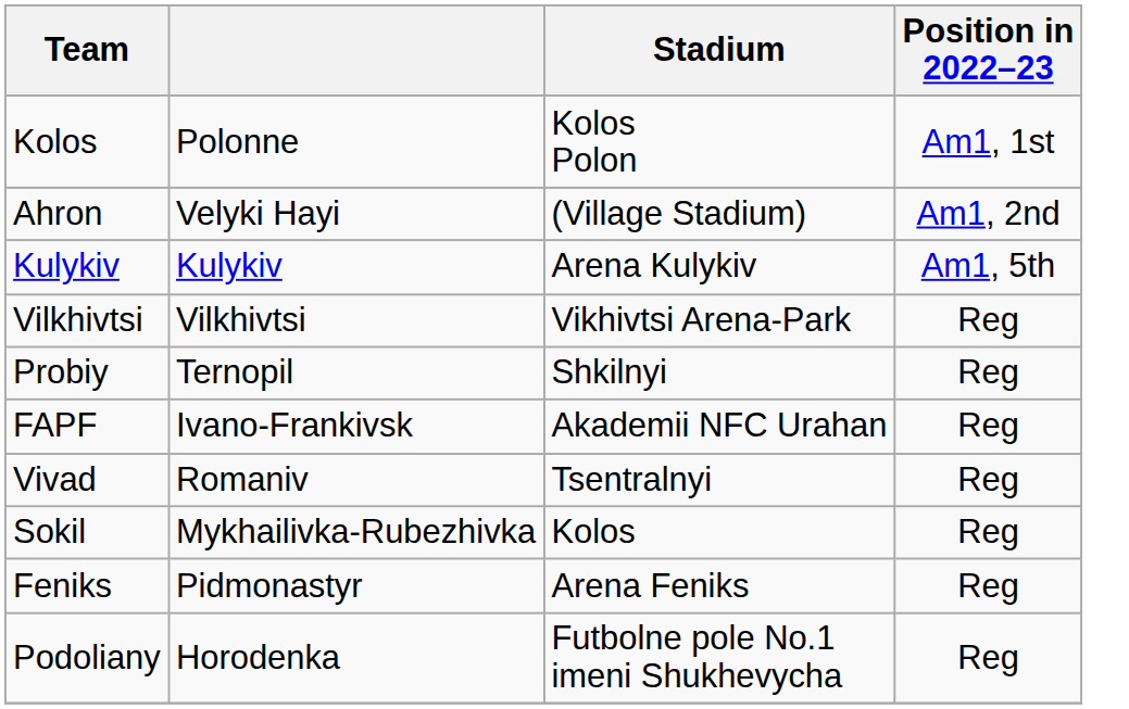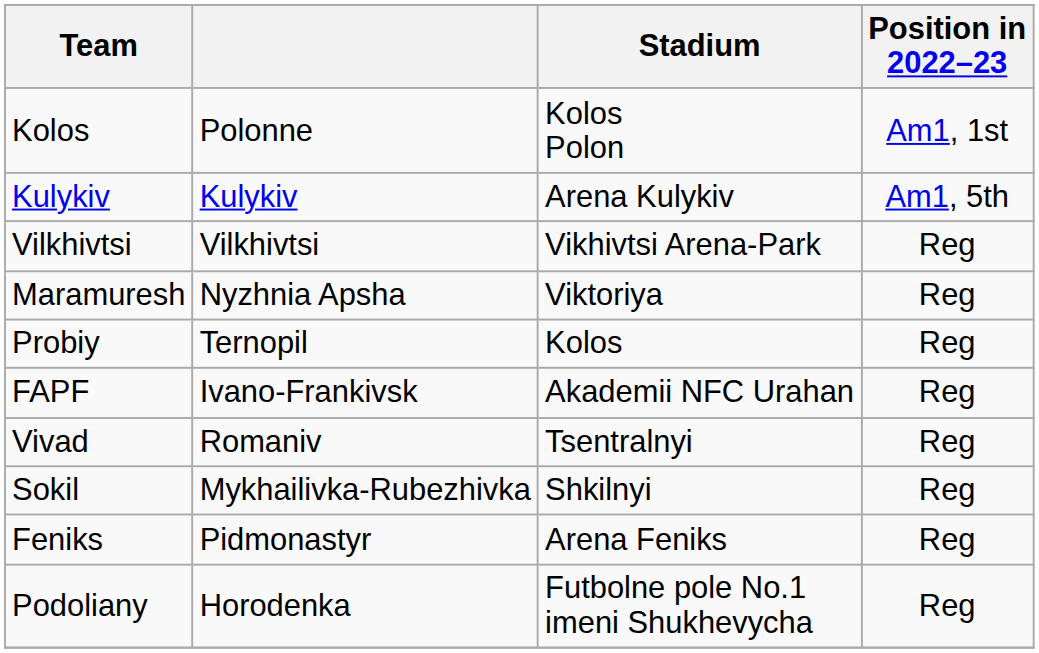- row: Ahron | Velyki Hayi | (Village Stadium) | Am1, 2nd
+ row: Maramuresh | Nyzhnia Apsha | Viktoriya | Reg
Probiy | Stadium: Shkilnyi -> Kolos
Sokil | Stadium: Kolos -> Shkilnyi
